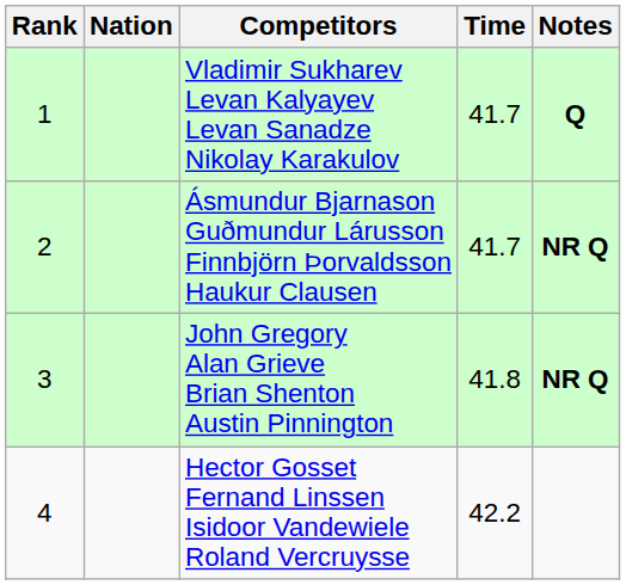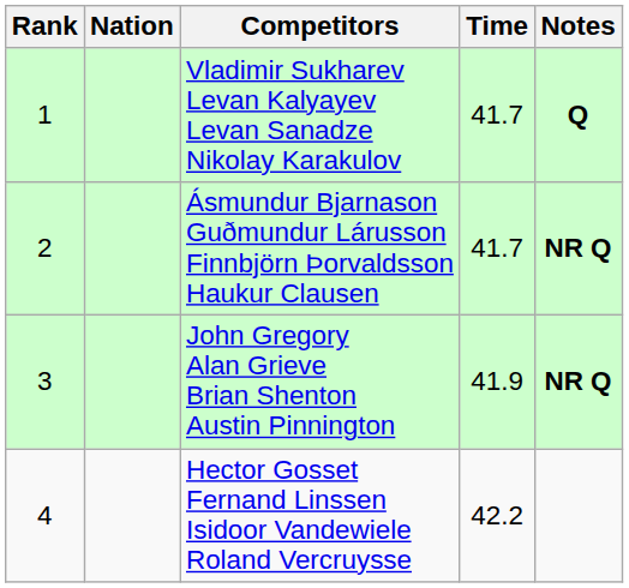John Gregory Alan Grieve Brian Shenton Austin Pinnington | Time: 41.8 -> 41.9
